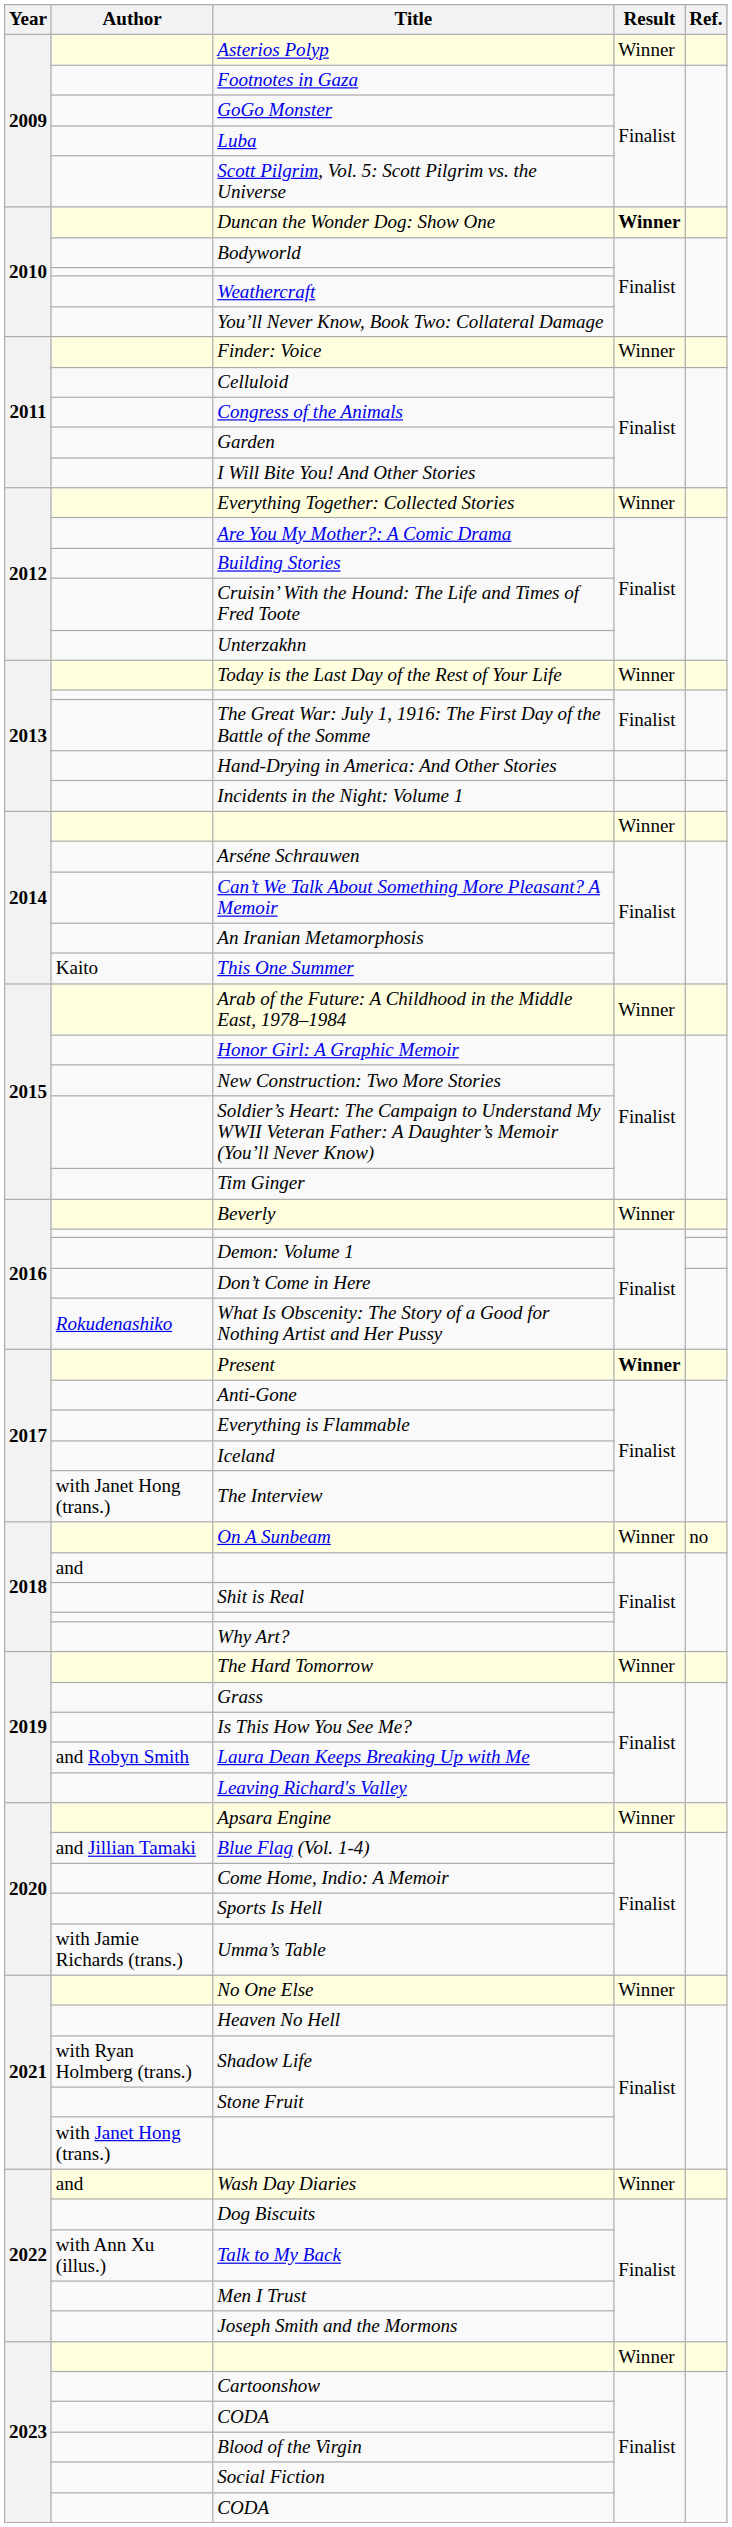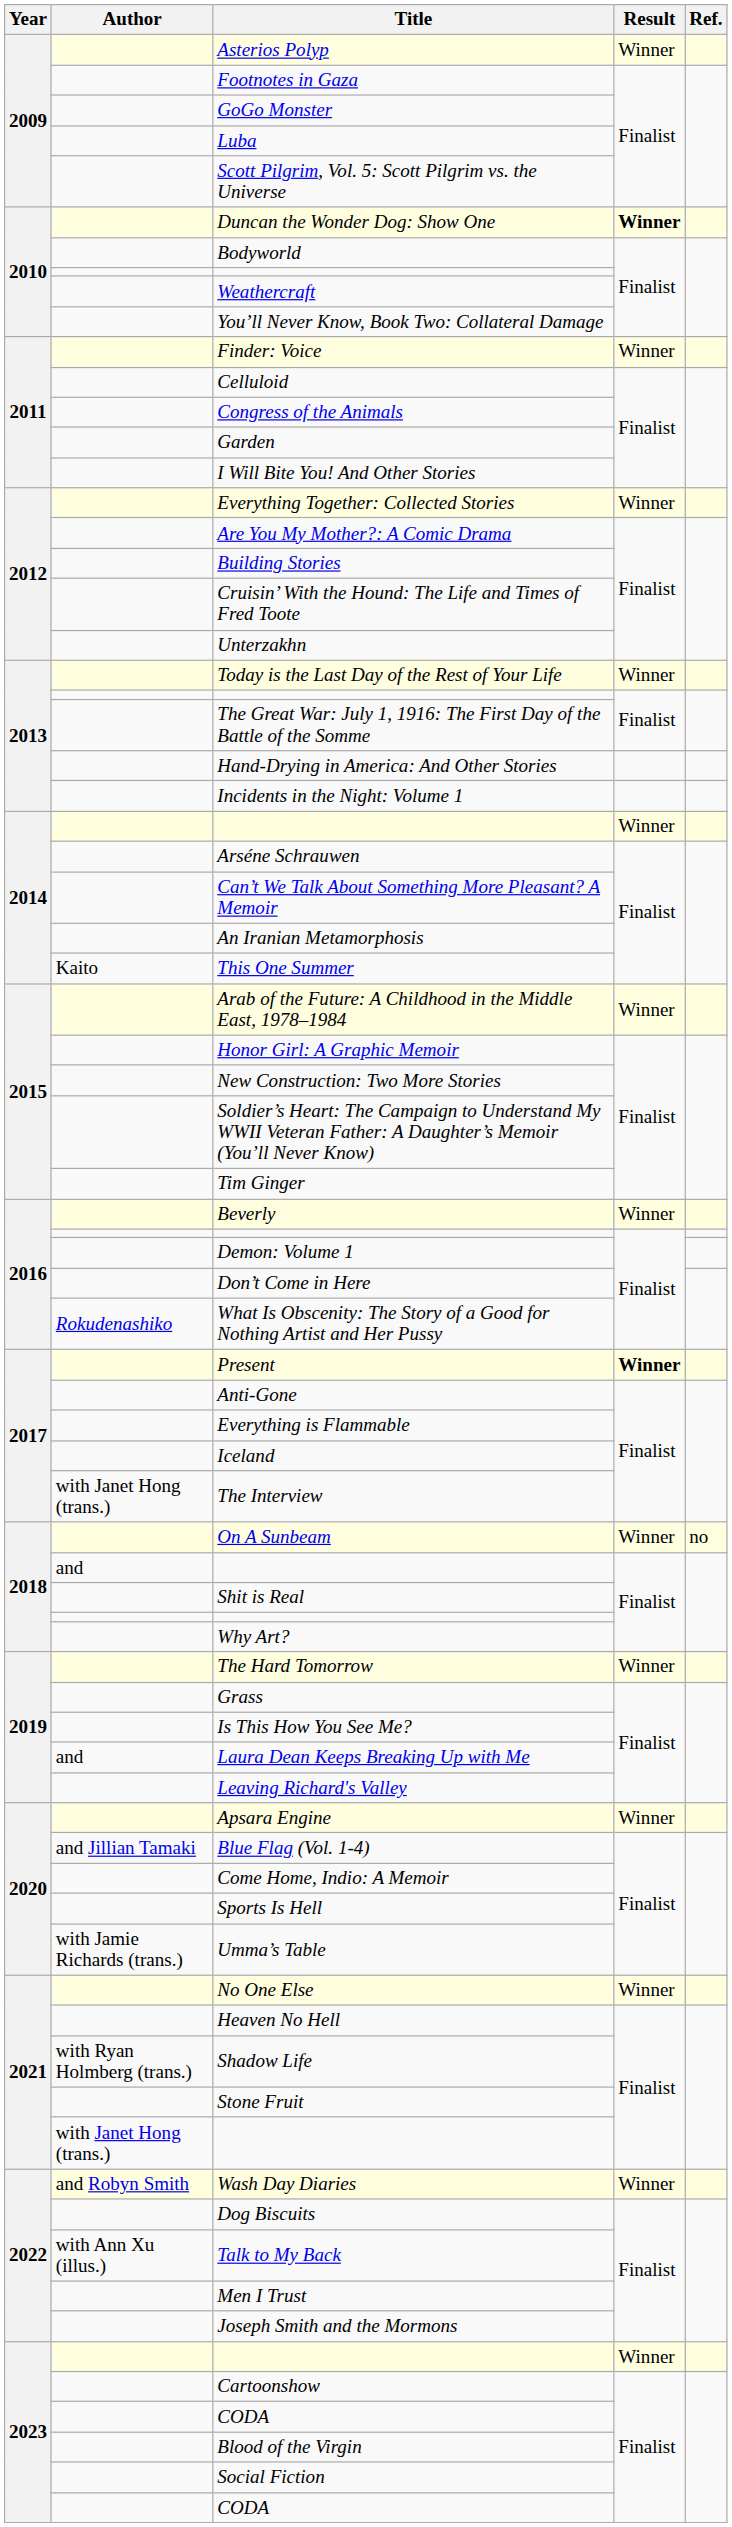Laura Dean Keeps Breaking Up with Me | Author: and Robyn Smith -> and
Wash Day Diaries | Author: and -> and Robyn Smith
